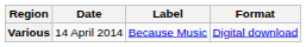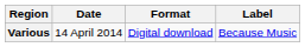columns swapped: Format <-> Label
